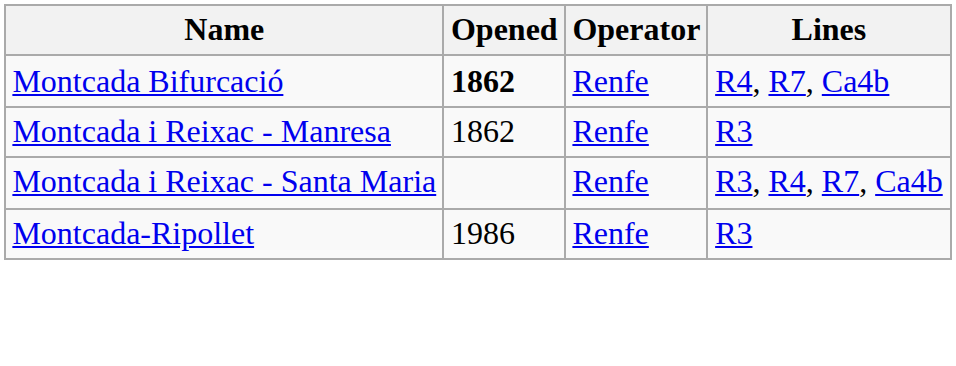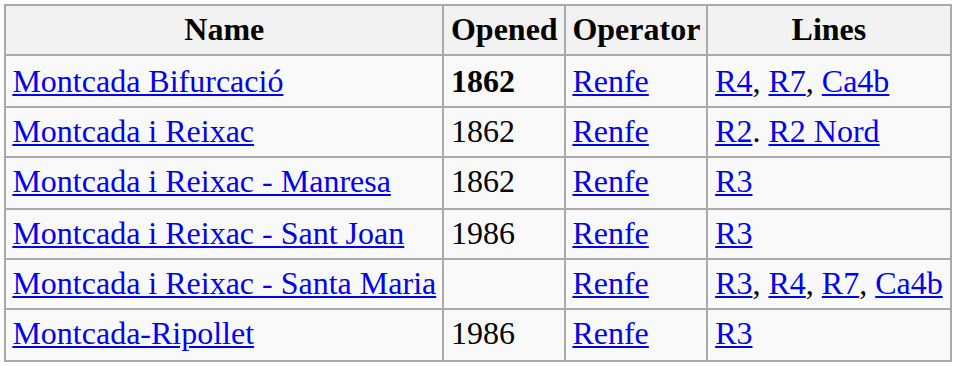+ row: Montcada i Reixac | 1862 | Renfe | R2. R2 Nord
+ row: Montcada i Reixac - Sant Joan | 1986 | Renfe | R3
